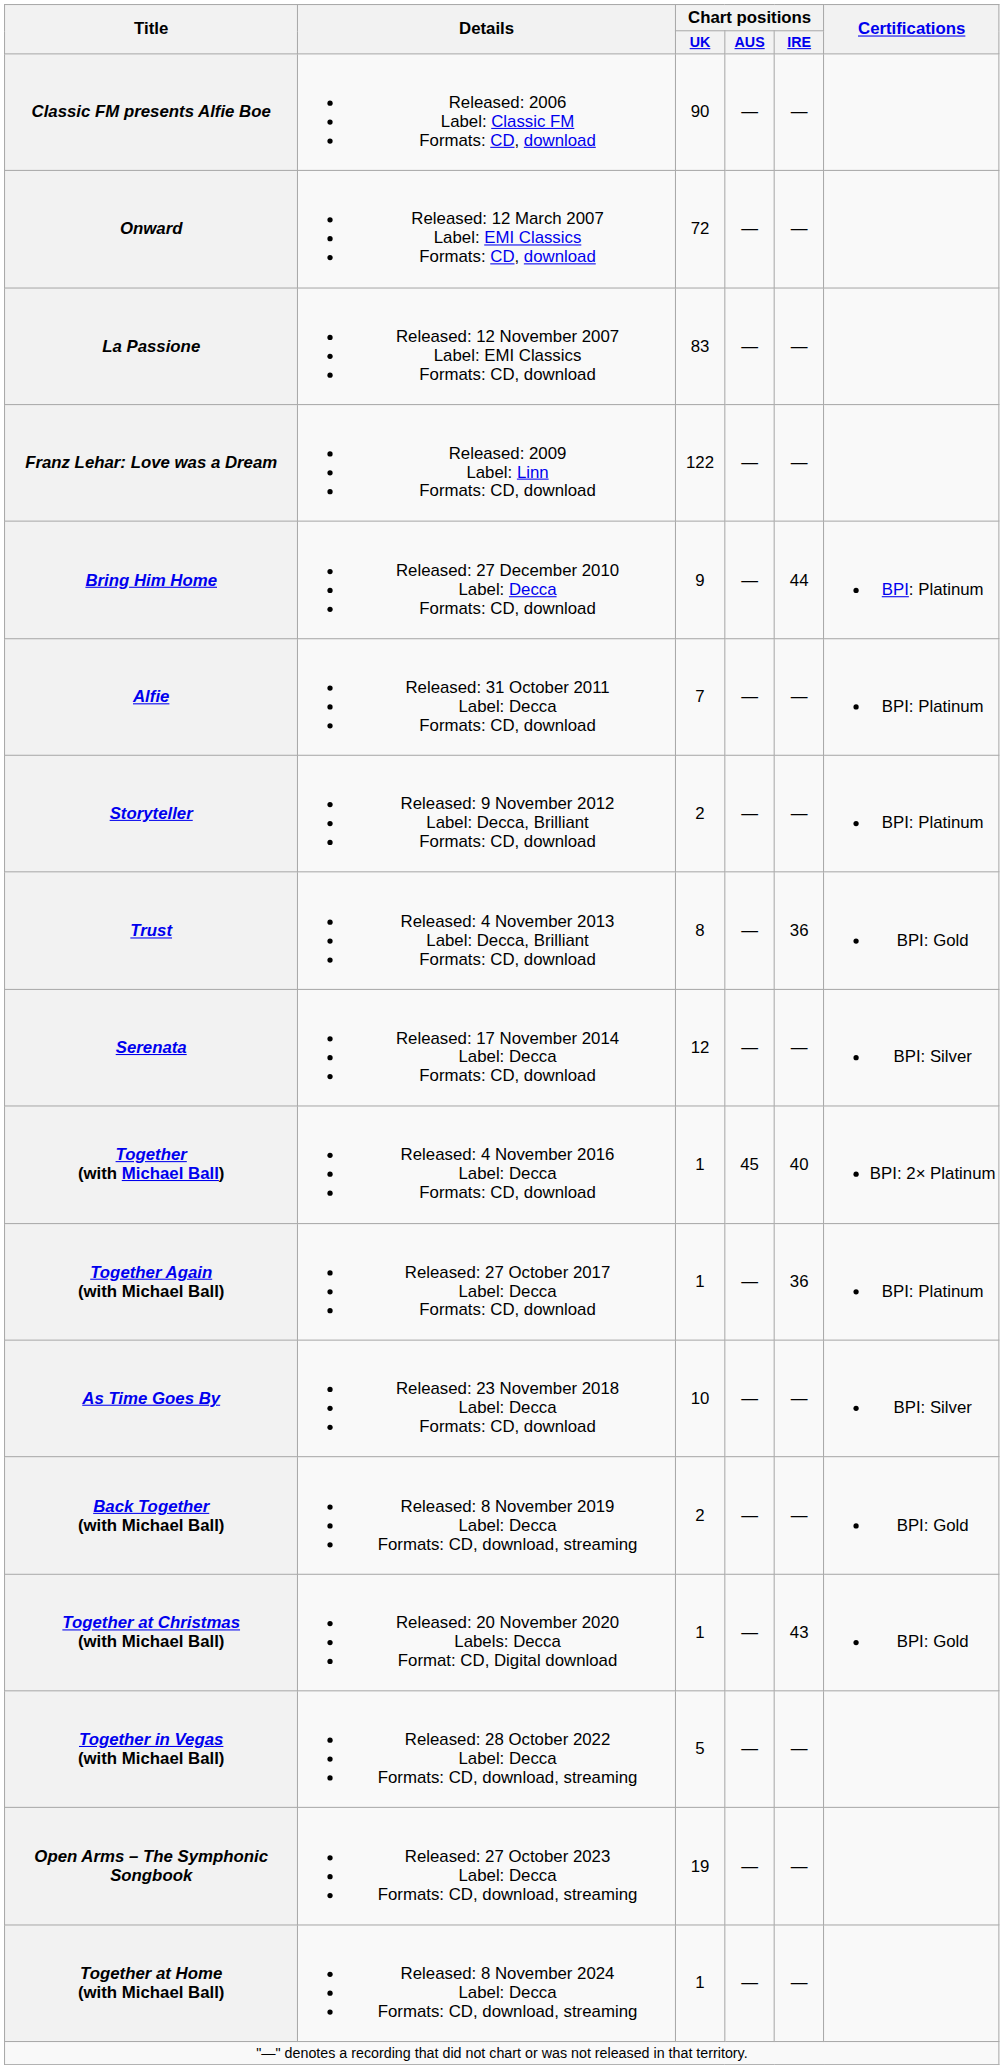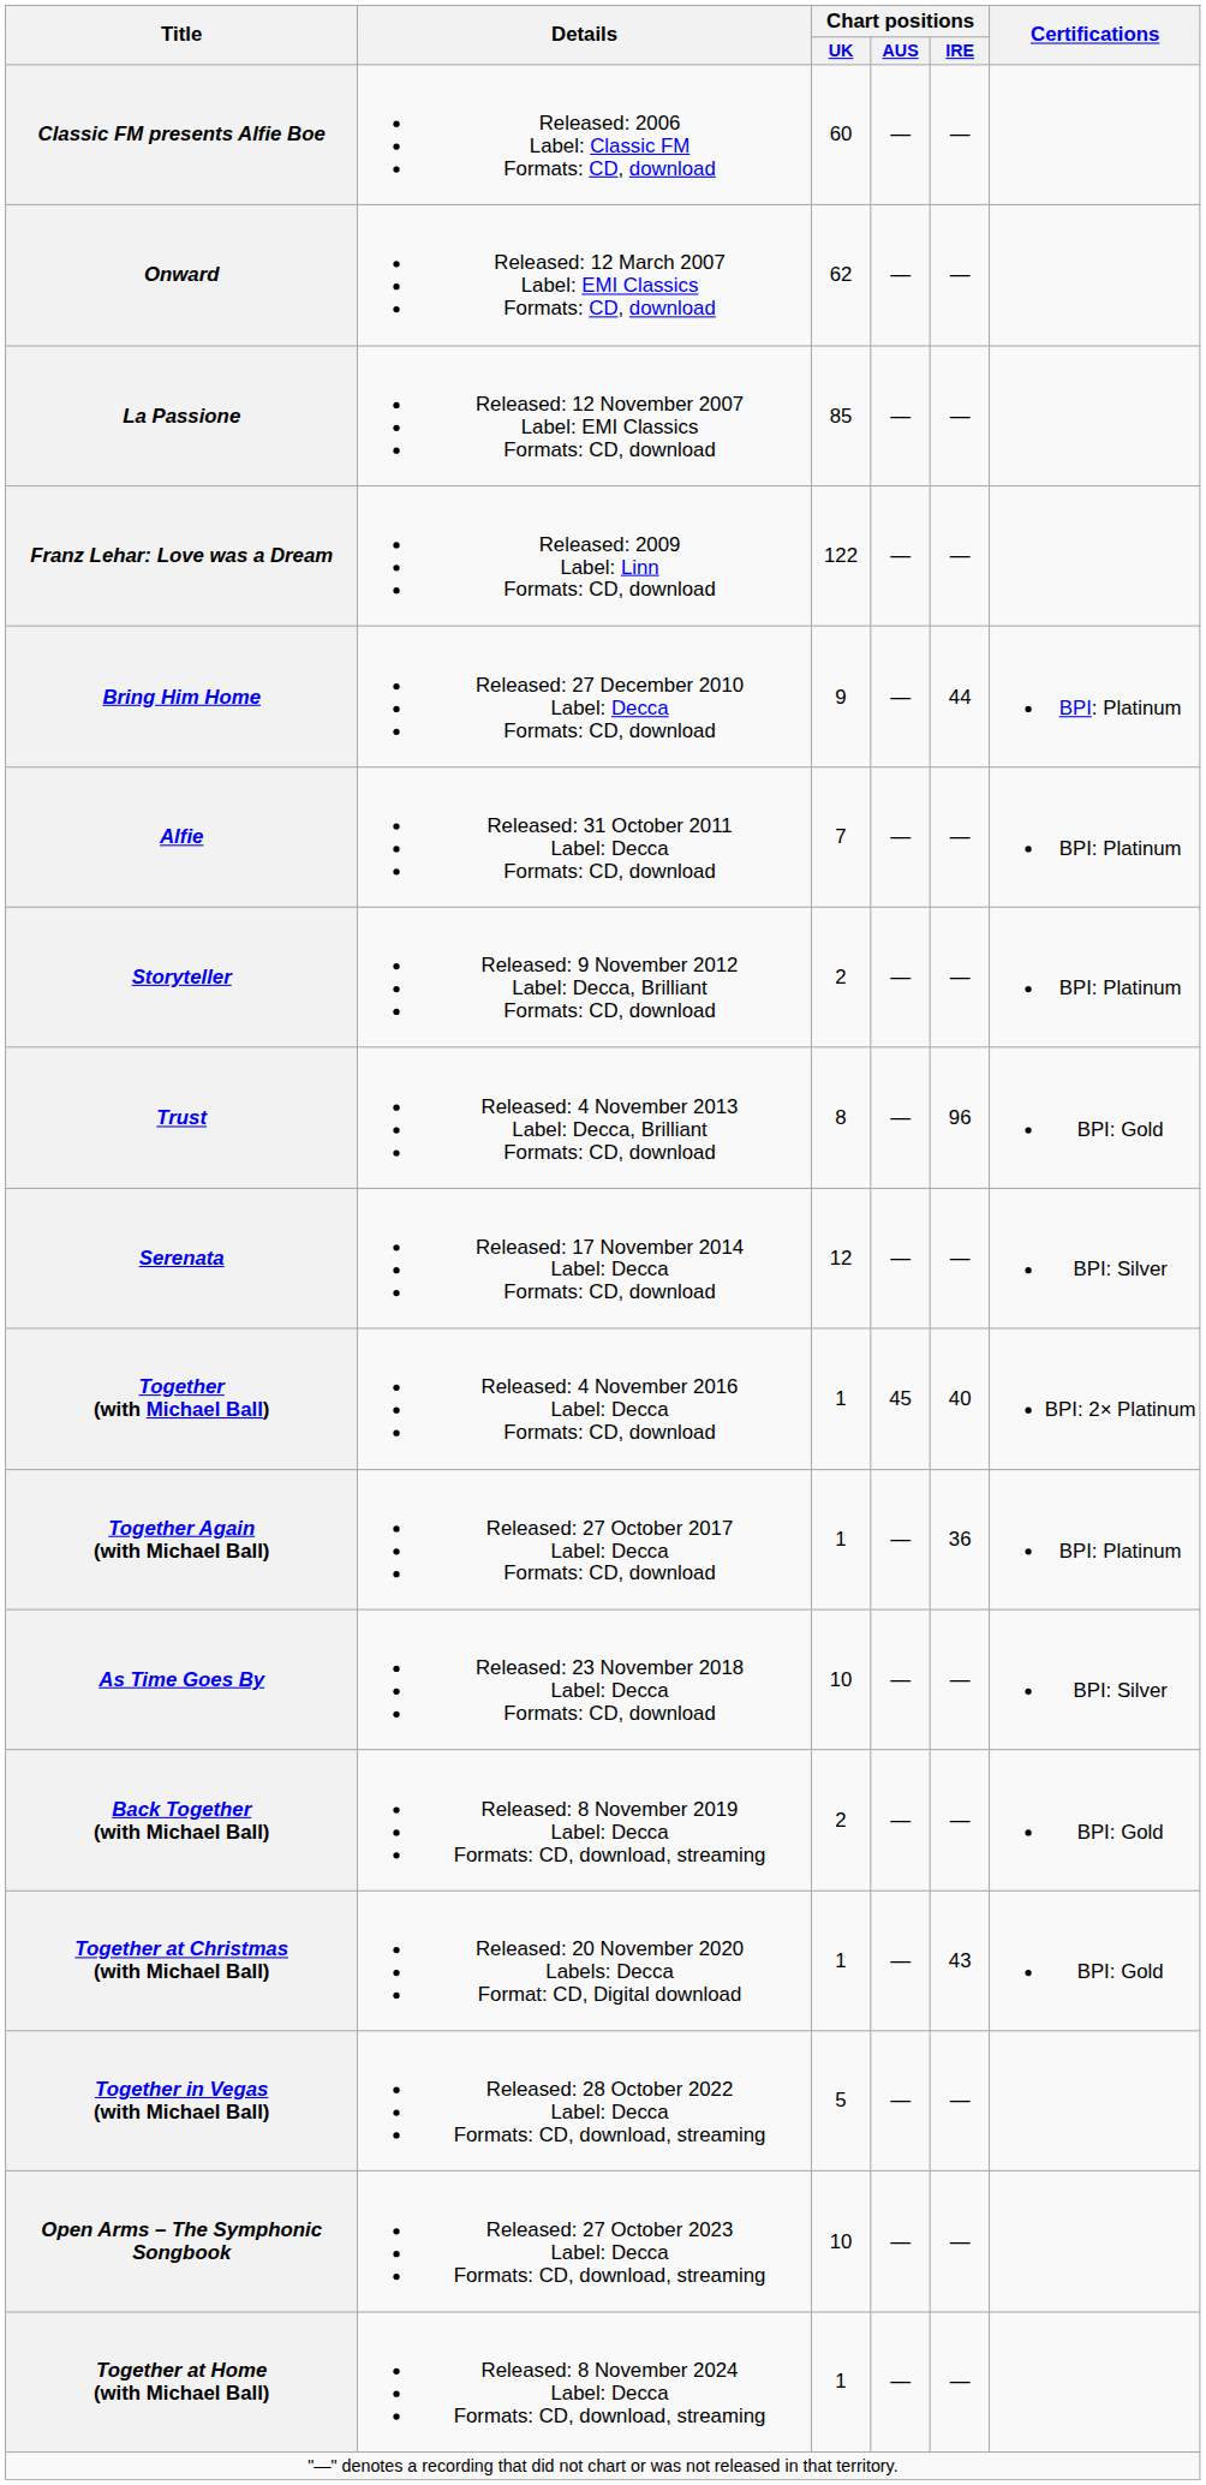Classic FM presents Alfie Boe | Chart positions / UK: 90 -> 60
Onward | Chart positions / UK: 72 -> 62
La Passione | Chart positions / UK: 83 -> 85
Trust | Chart positions / IRE: 36 -> 96
Open Arms – The Symphonic Songbook | Chart positions / UK: 19 -> 10
